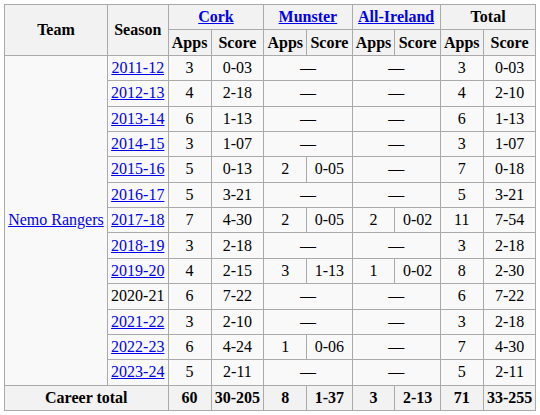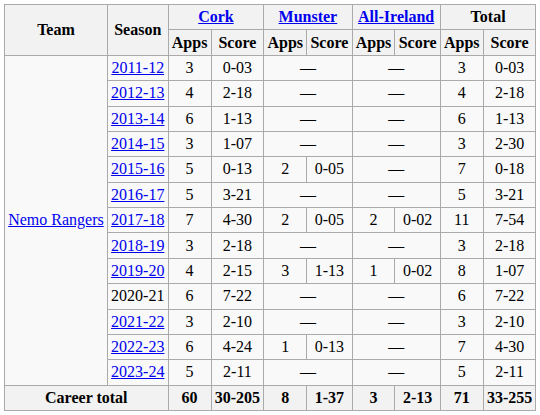2012-13 | Total / Score: 2-10 -> 2-18
2014-15 | Total / Score: 1-07 -> 2-30
2019-20 | Total / Score: 2-30 -> 1-07
2021-22 | Total / Score: 2-18 -> 2-10
2022-23 | Munster / Score: 0-06 -> 0-13
